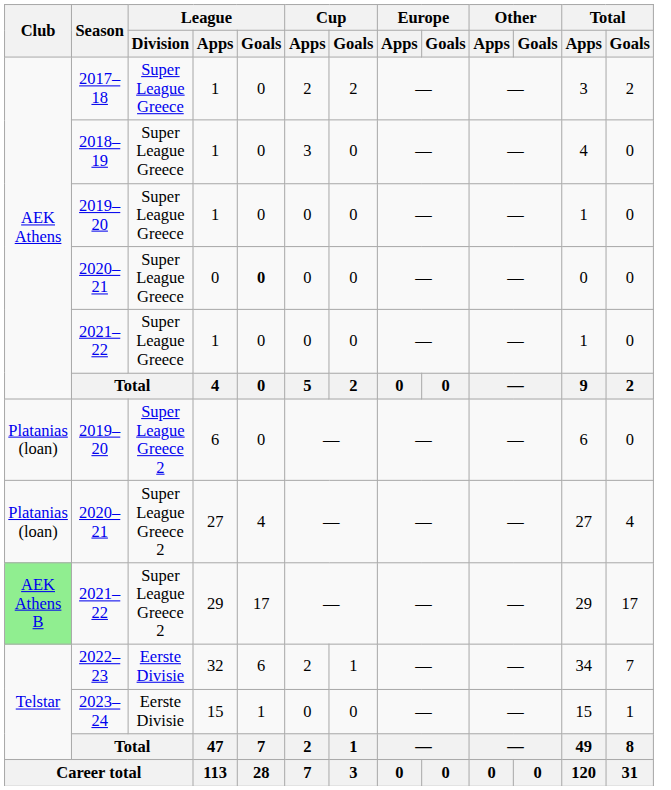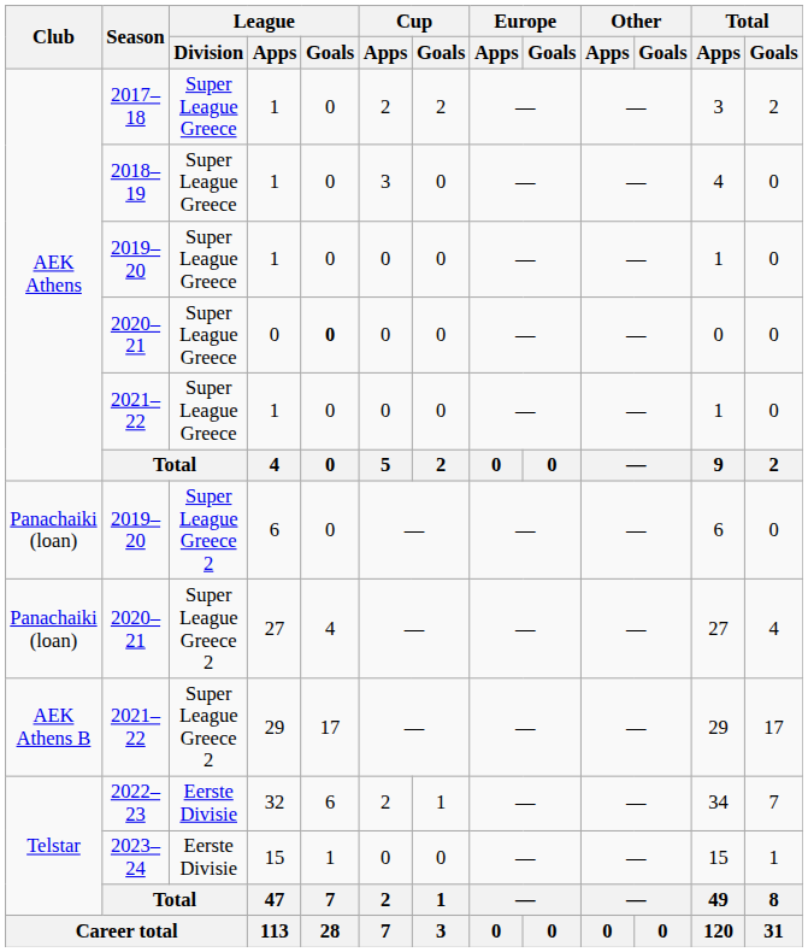2019–20 / 6 | Club: Platanias (loan) -> Panachaiki (loan)
2020–21 / 27 | Club: Platanias (loan) -> Panachaiki (loan)
2021–22 / 29 | Club: lightgreen background -> no background
